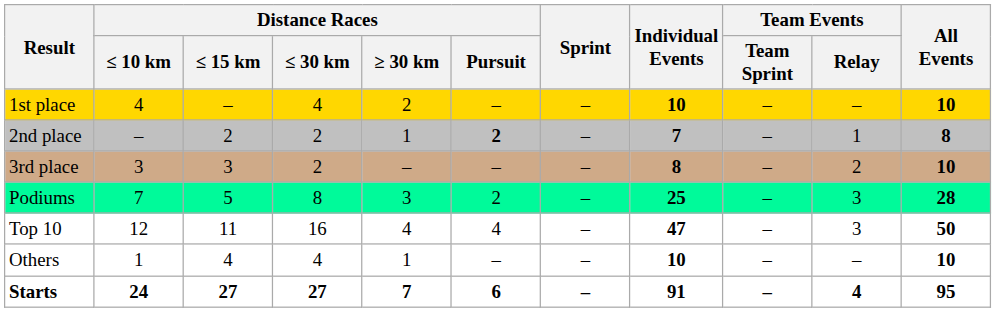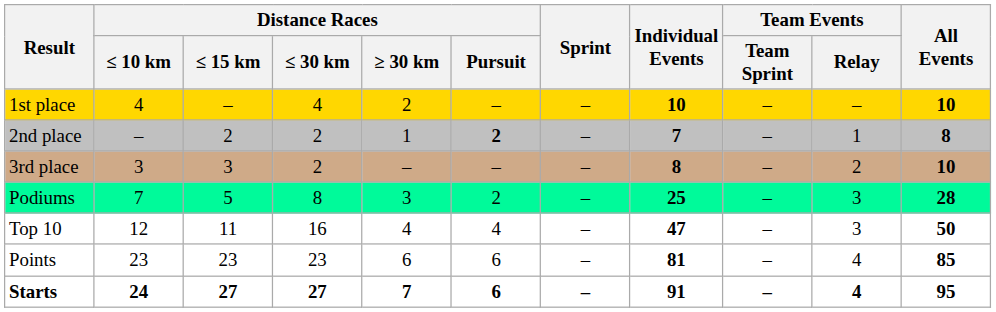+ row: Points | 23 | 23 | 23 | 6 | 6 | – | 81 | – | 4 | 85
- row: Others | 1 | 4 | 4 | 1 | – | – | 10 | – | – | 10
